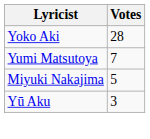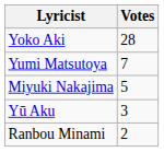+ row: Ranbou Minami | 2
